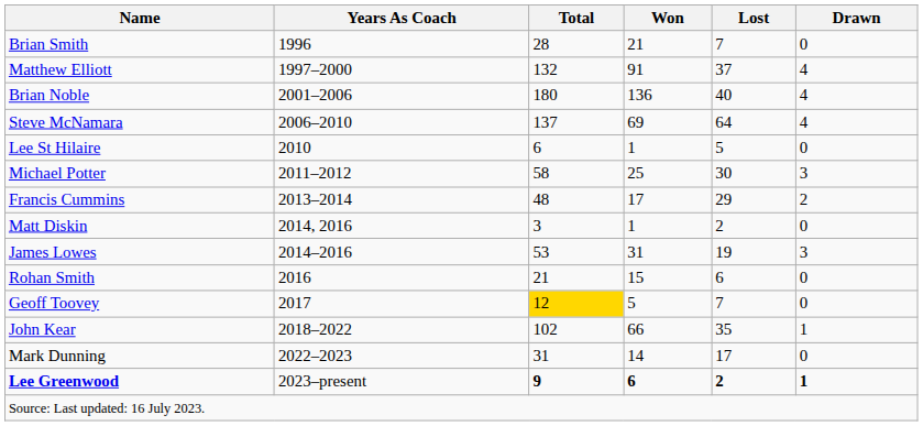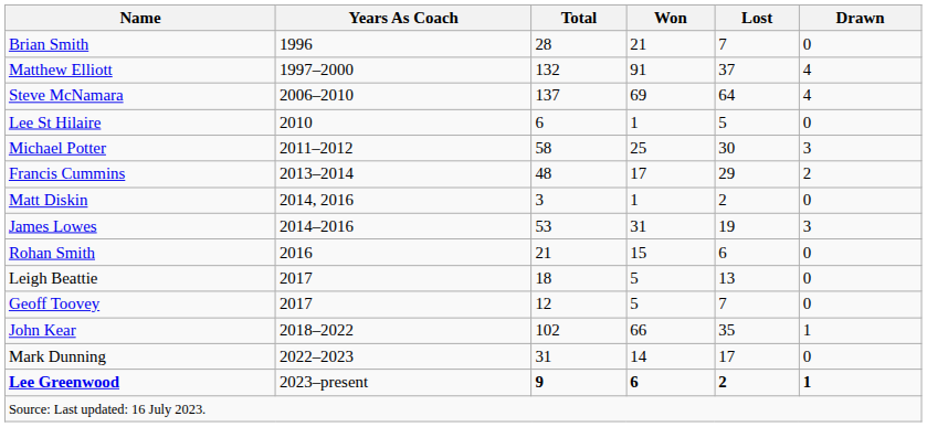- row: Brian Noble | 2001–2006 | 180 | 136 | 40 | 4
+ row: Leigh Beattie | 2017 | 18 | 5 | 13 | 0
Geoff Toovey | Total: gold background -> no background
